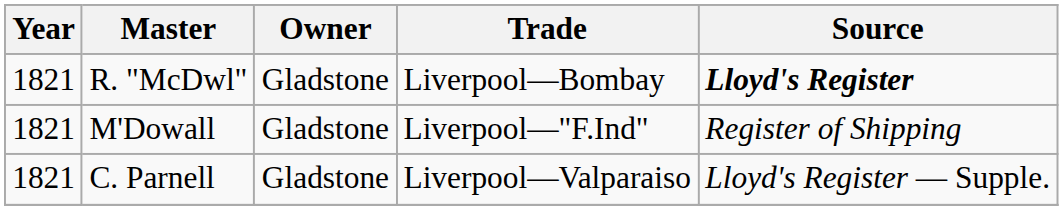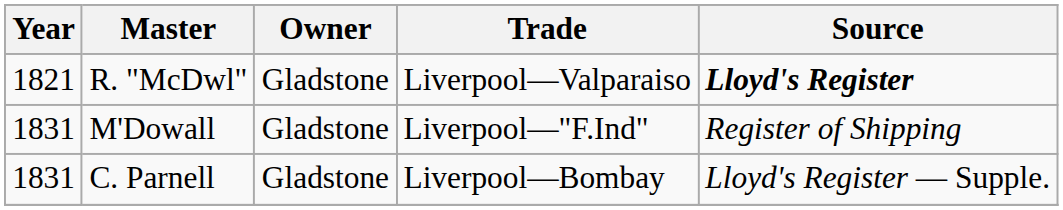R. "McDwl" | Trade: Liverpool—Bombay -> Liverpool—Valparaiso
M'Dowall | Year: 1821 -> 1831
C. Parnell | Year: 1821 -> 1831
C. Parnell | Trade: Liverpool—Valparaiso -> Liverpool—Bombay
